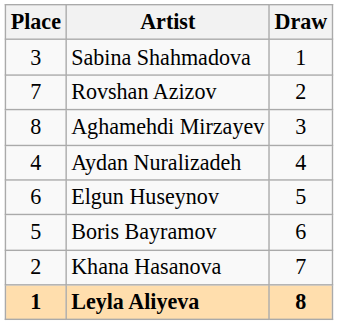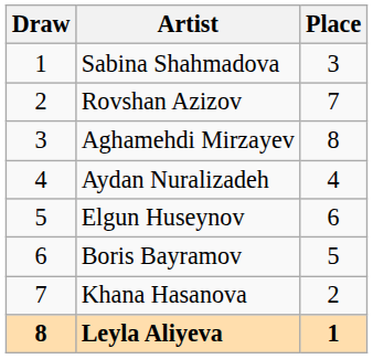columns swapped: Draw <-> Place
